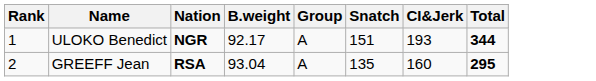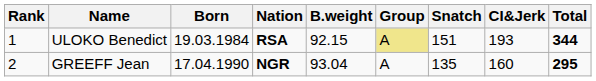+ column: Born | 19.03.1984 | 17.04.1990
ULOKO Benedict | Nation: NGR -> RSA
ULOKO Benedict | B.weight: 92.17 -> 92.15
ULOKO Benedict | Group: no background -> khaki background
GREEFF Jean | Nation: RSA -> NGR
